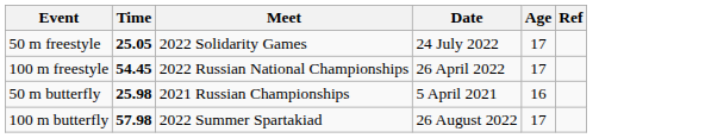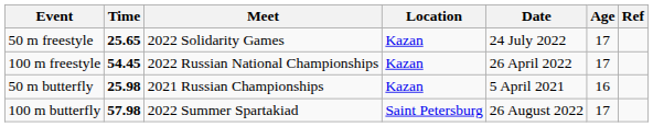+ column: Location | Kazan | Kazan | Kazan | Saint Petersburg
50 m freestyle | Time: 25.05 -> 25.65
